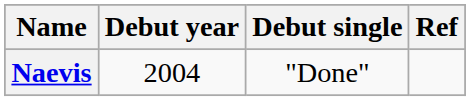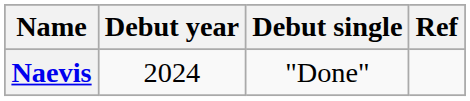Naevis | Debut year: 2004 -> 2024
